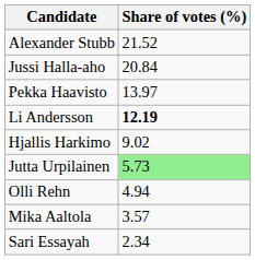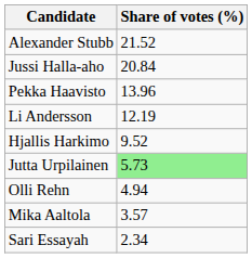Pekka Haavisto | Share of votes (%): 13.97 -> 13.96
Li Andersson | Share of votes (%): bold -> normal
Hjallis Harkimo | Share of votes (%): 9.02 -> 9.52
